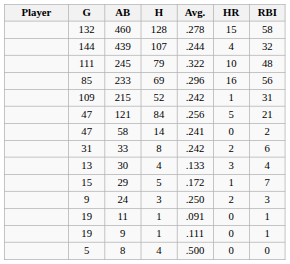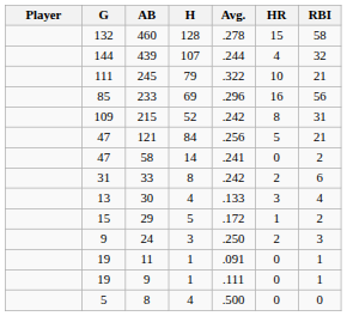245 | RBI: 48 -> 21
215 | HR: 1 -> 8
29 | RBI: 7 -> 2
